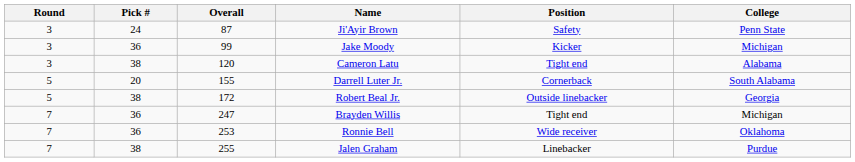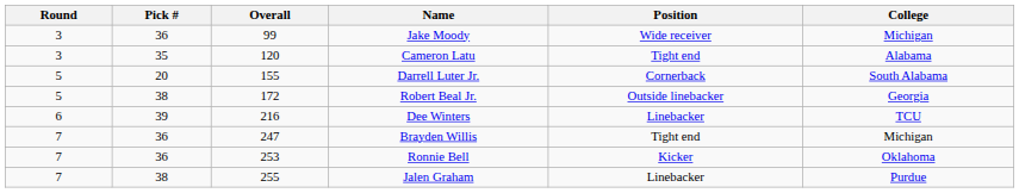- row: 3 | 24 | 87 | Ji'Ayir Brown | Safety | Penn State
Jake Moody | Position: Kicker -> Wide receiver
Cameron Latu | Pick #: 38 -> 35
+ row: 6 | 39 | 216 | Dee Winters | Linebacker | TCU
Ronnie Bell | Position: Wide receiver -> Kicker
